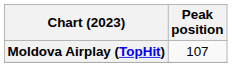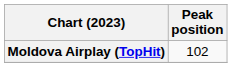Moldova Airplay (TopHit) | Peak position: 107 -> 102
